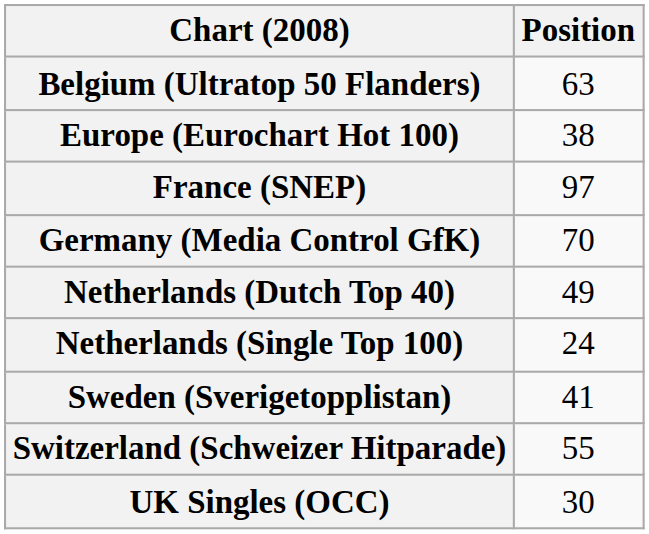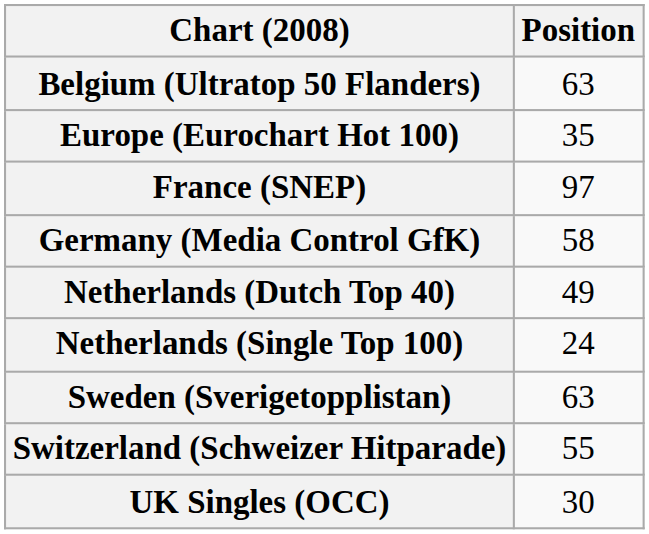Europe (Eurochart Hot 100) | Position: 38 -> 35
Germany (Media Control GfK) | Position: 70 -> 58
Sweden (Sverigetopplistan) | Position: 41 -> 63
